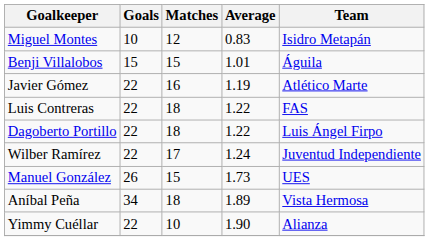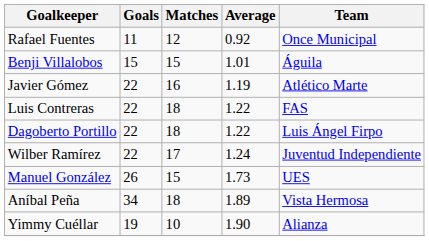- row: Miguel Montes | 10 | 12 | 0.83 | Isidro Metapán
+ row: Rafael Fuentes | 11 | 12 | 0.92 | Once Municipal
Yimmy Cuéllar | Goals: 22 -> 19
